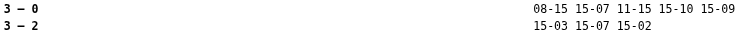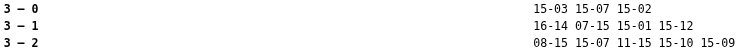3 – 0 | column 4: 08-15 15-07 11-15 15-10 15-09 -> 15-03 15-07 15-02
+ row: 3 – 1 | 16-14 07-15 15-01 15-12
3 – 2 | column 4: 15-03 15-07 15-02 -> 08-15 15-07 11-15 15-10 15-09
